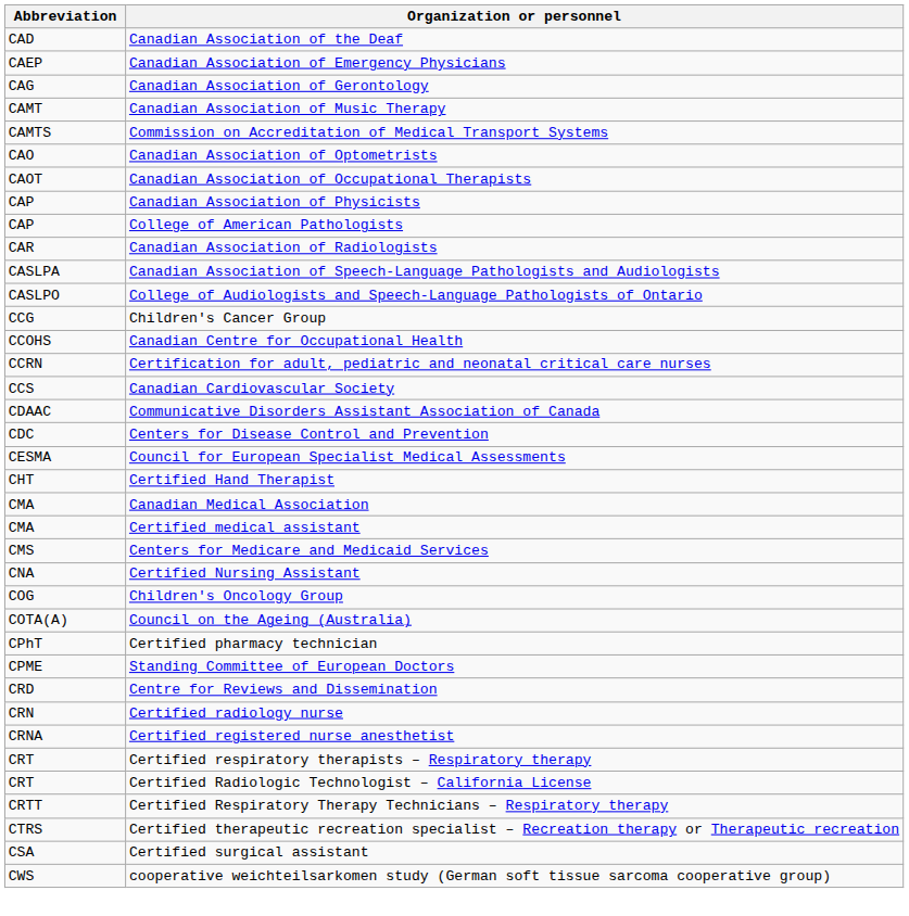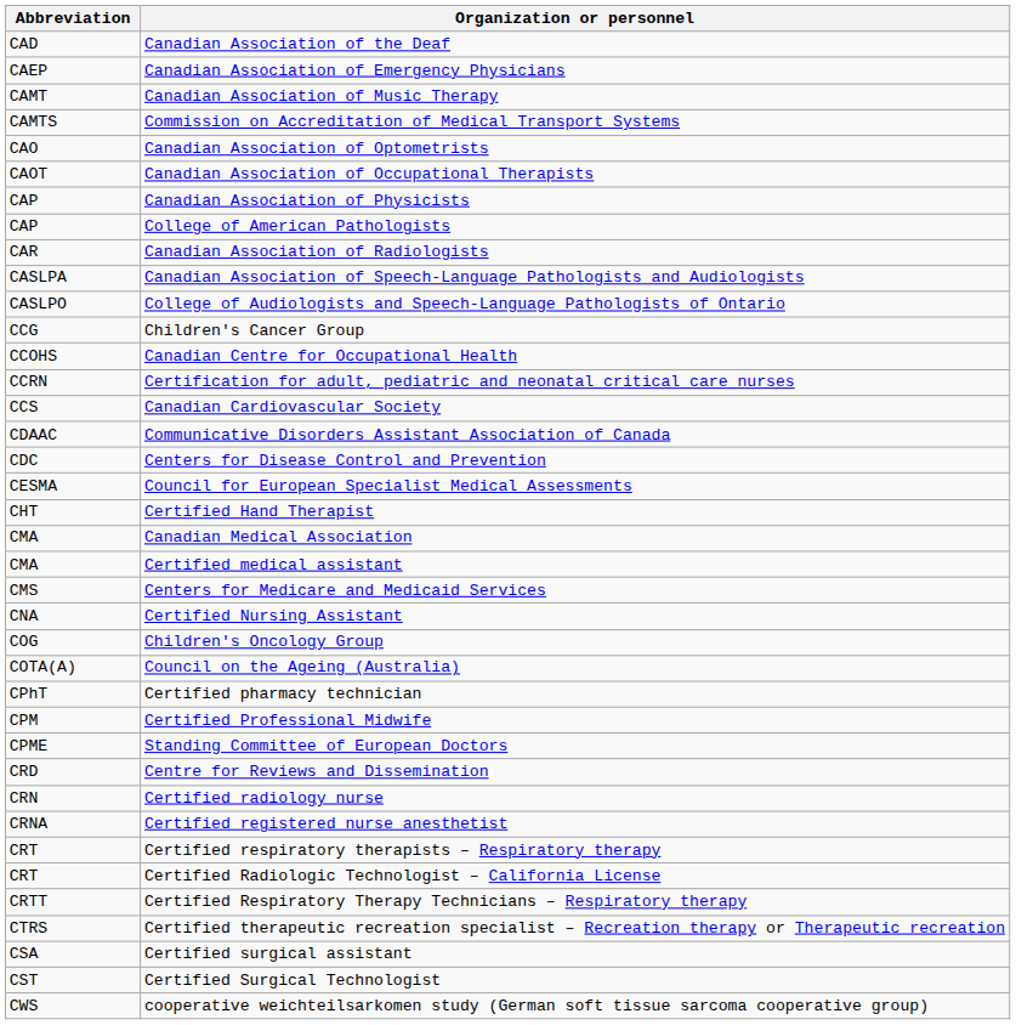- row: CAG | Canadian Association of Gerontology
+ row: CPM | Certified Professional Midwife
+ row: CST | Certified Surgical Technologist
